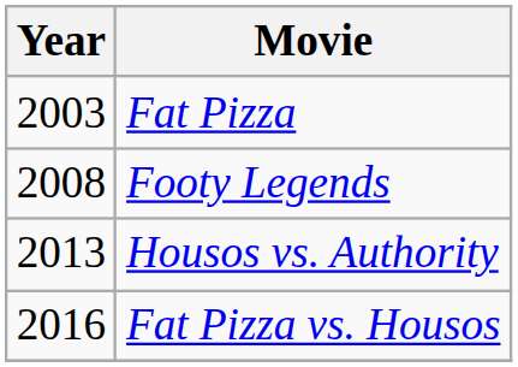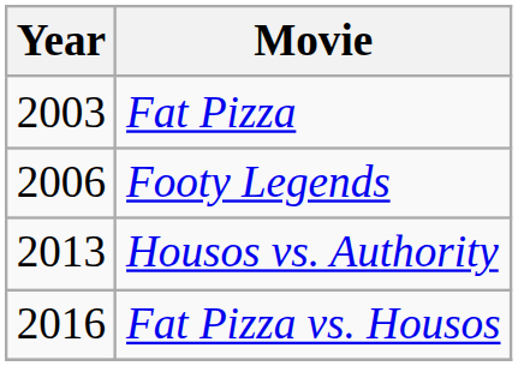Footy Legends | Year: 2008 -> 2006
